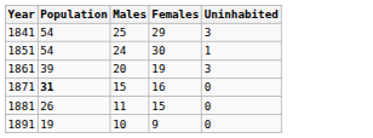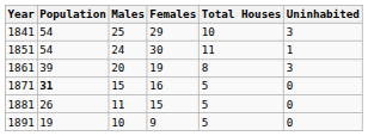+ column: Total Houses | 10 | 11 | 8 | 5 | 5 | 5
